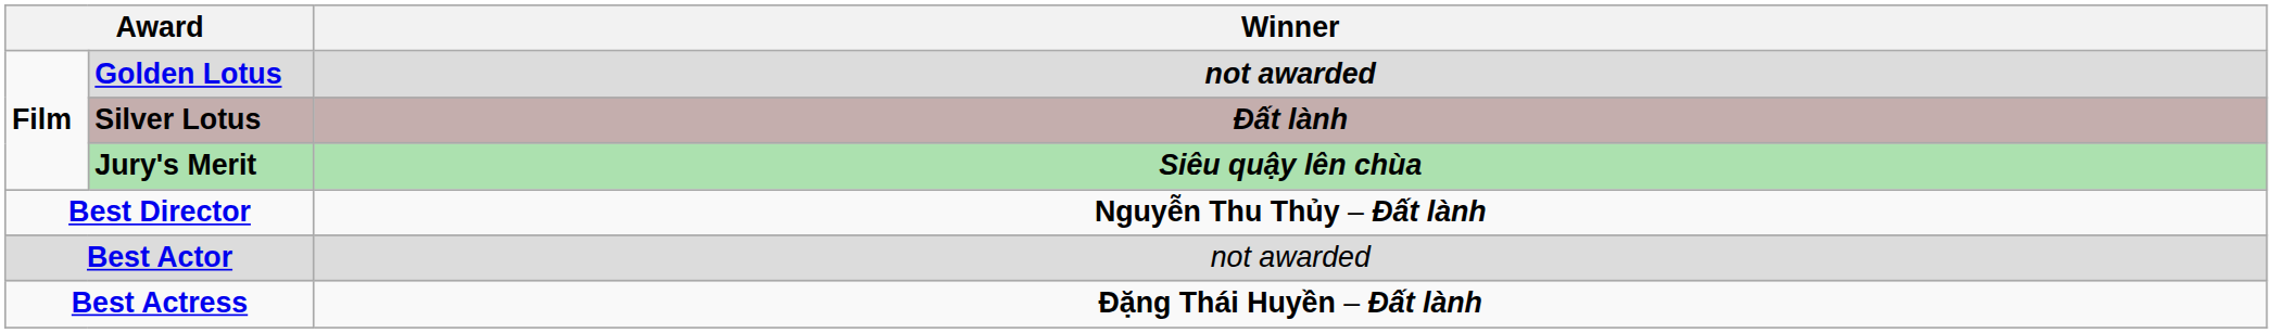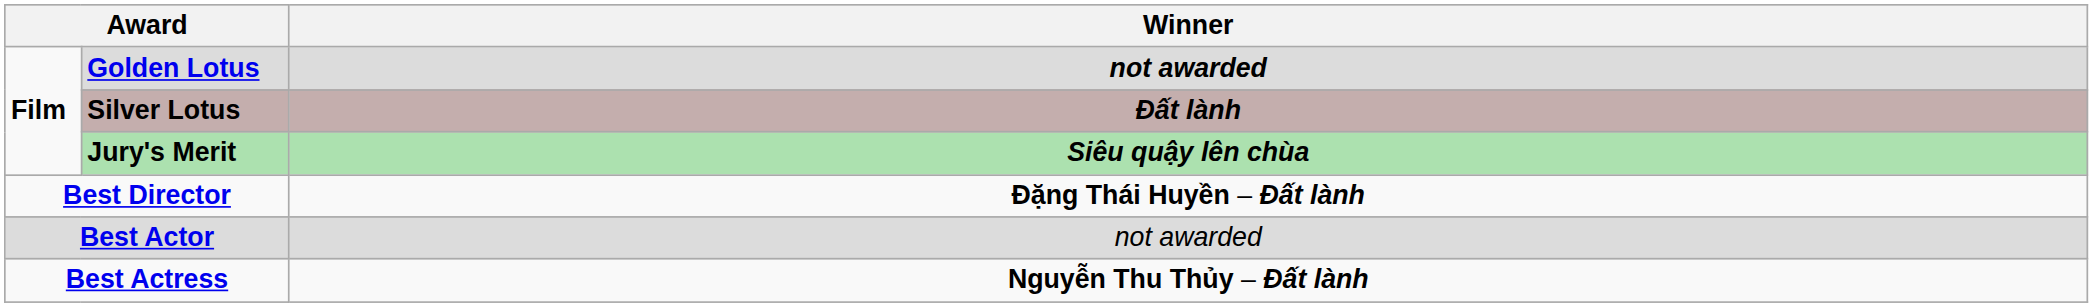Best Director | Winner: Nguyễn Thu Thủy – Đất lành -> Đặng Thái Huyền – Đất lành
Best Actress | Winner: Đặng Thái Huyền – Đất lành -> Nguyễn Thu Thủy – Đất lành
